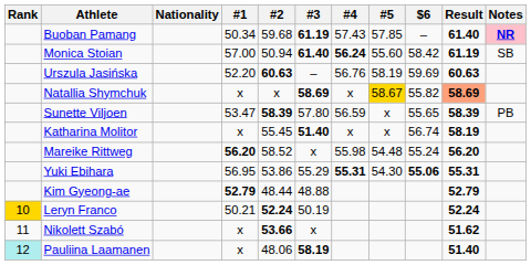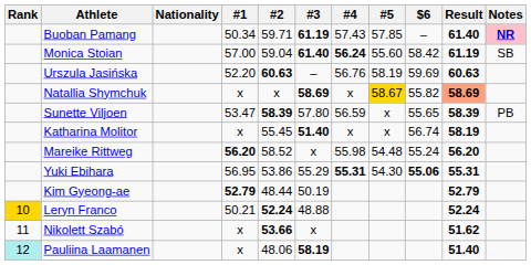Buoban Pamang | #2: 59.68 -> 59.71
Monica Stoian | #2: 50.94 -> 59.04
Kim Gyeong-ae | #3: 48.88 -> 50.19
Leryn Franco | #3: 50.19 -> 48.88
